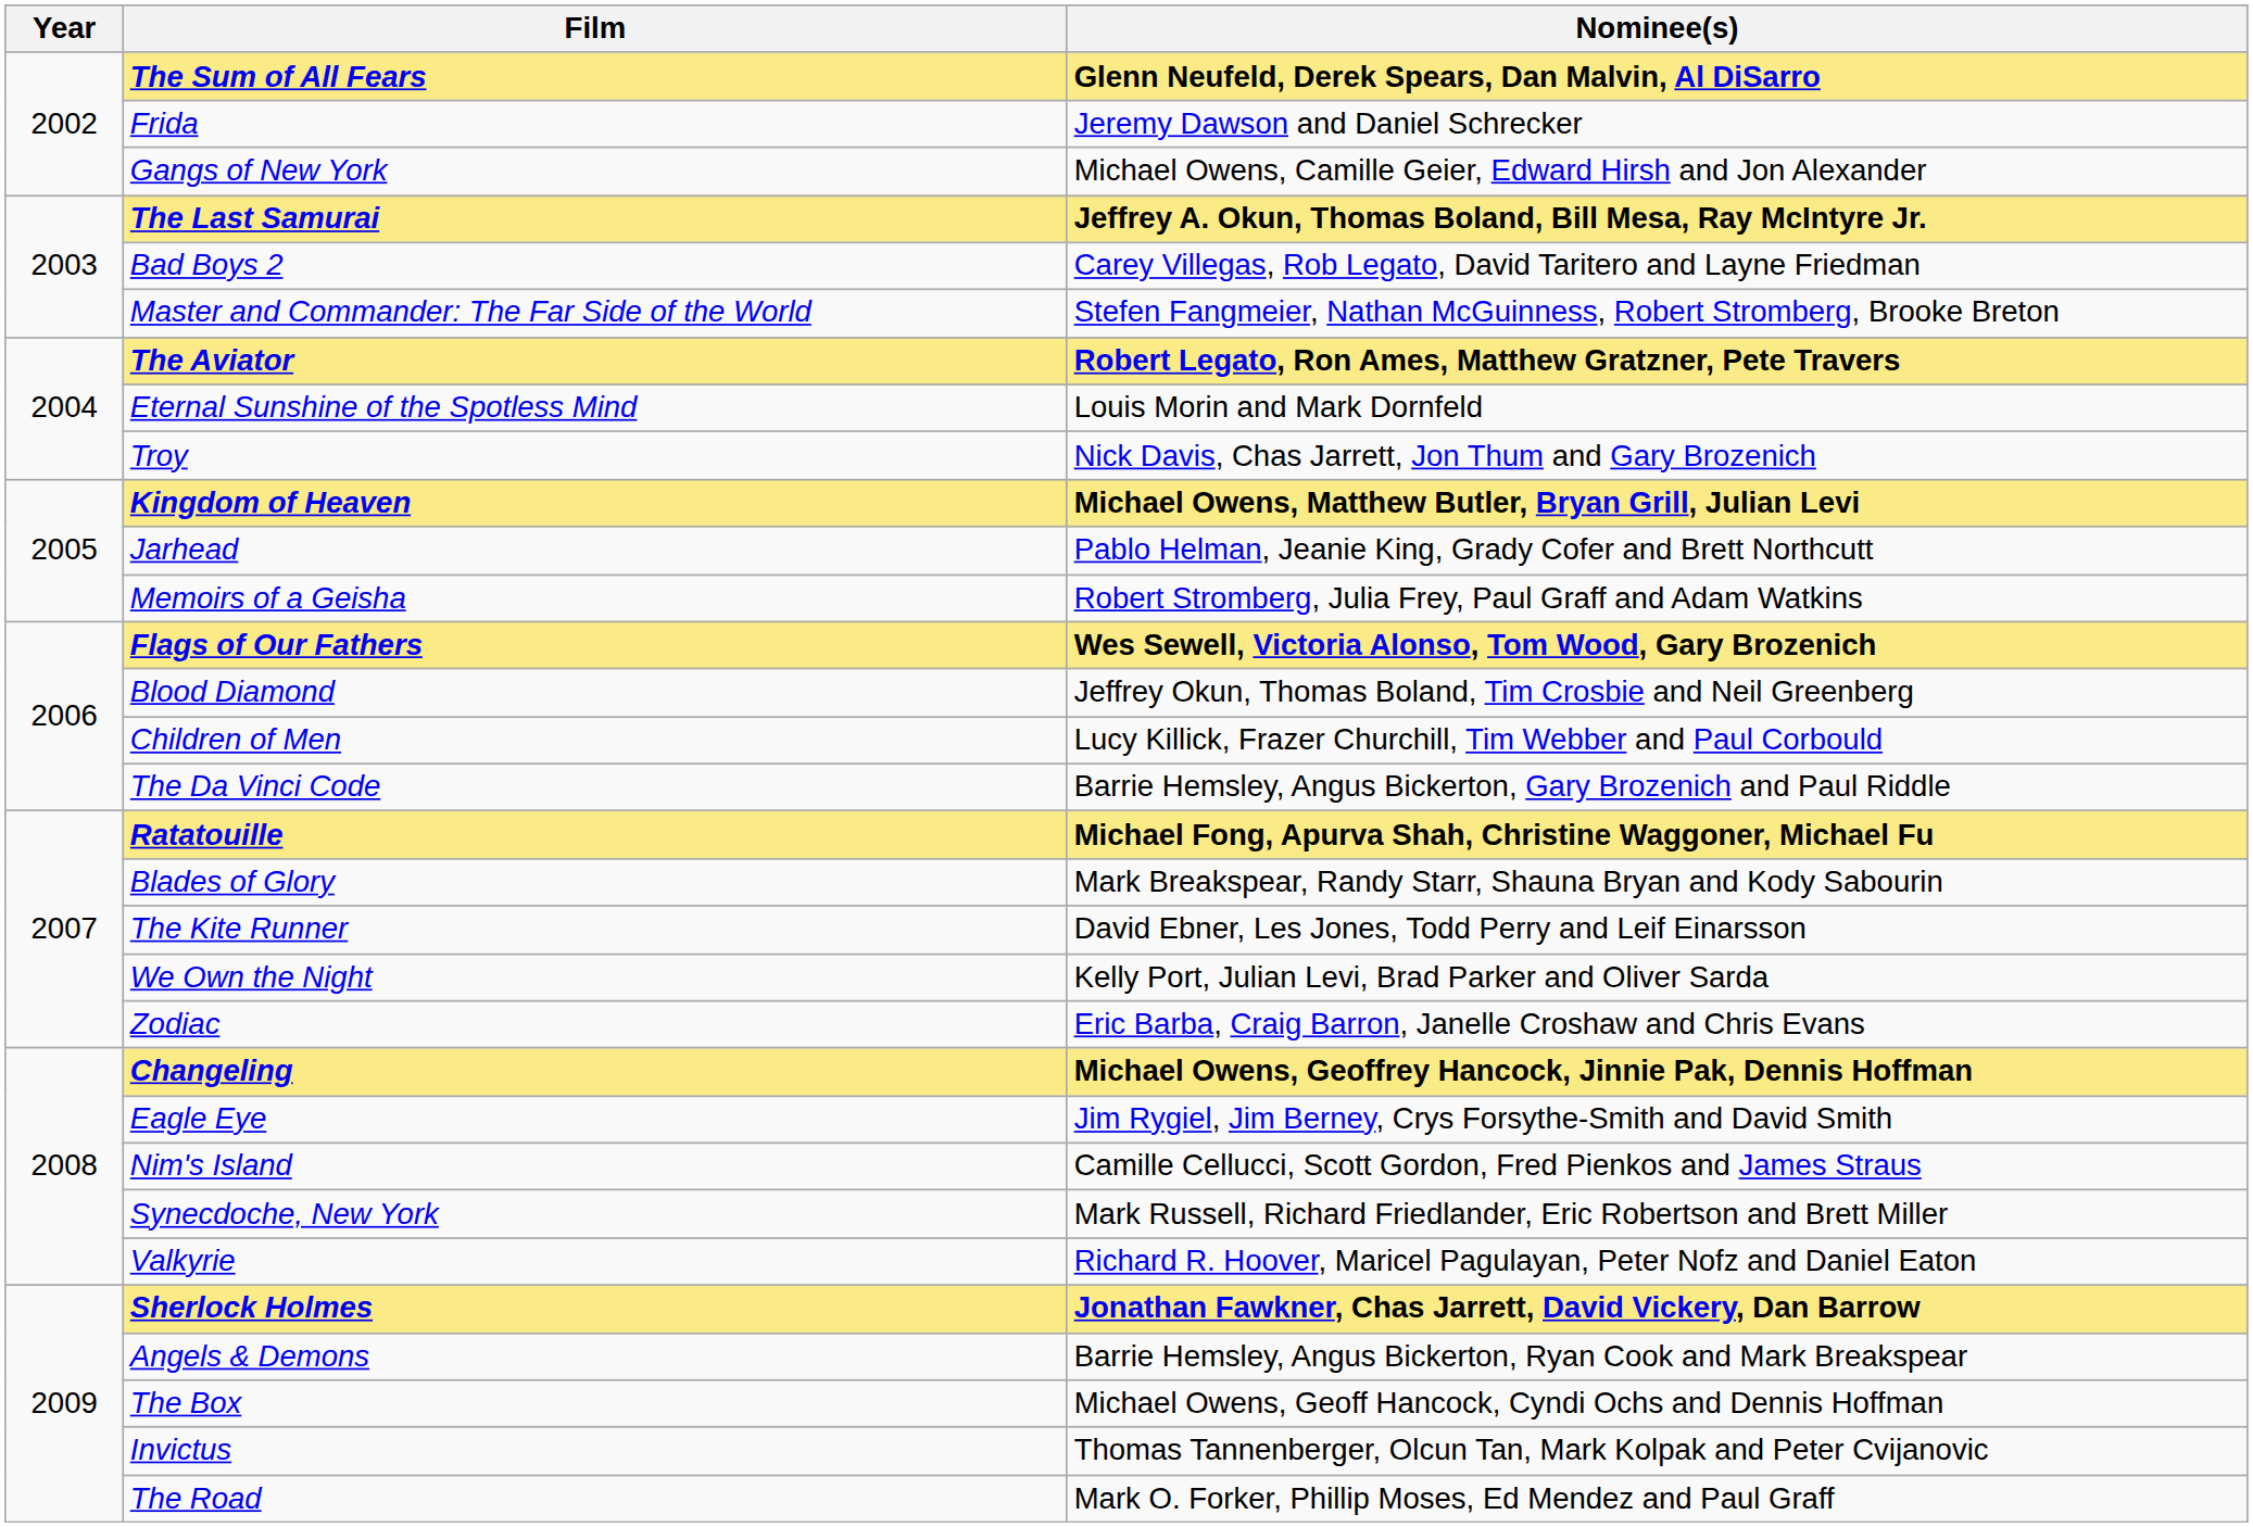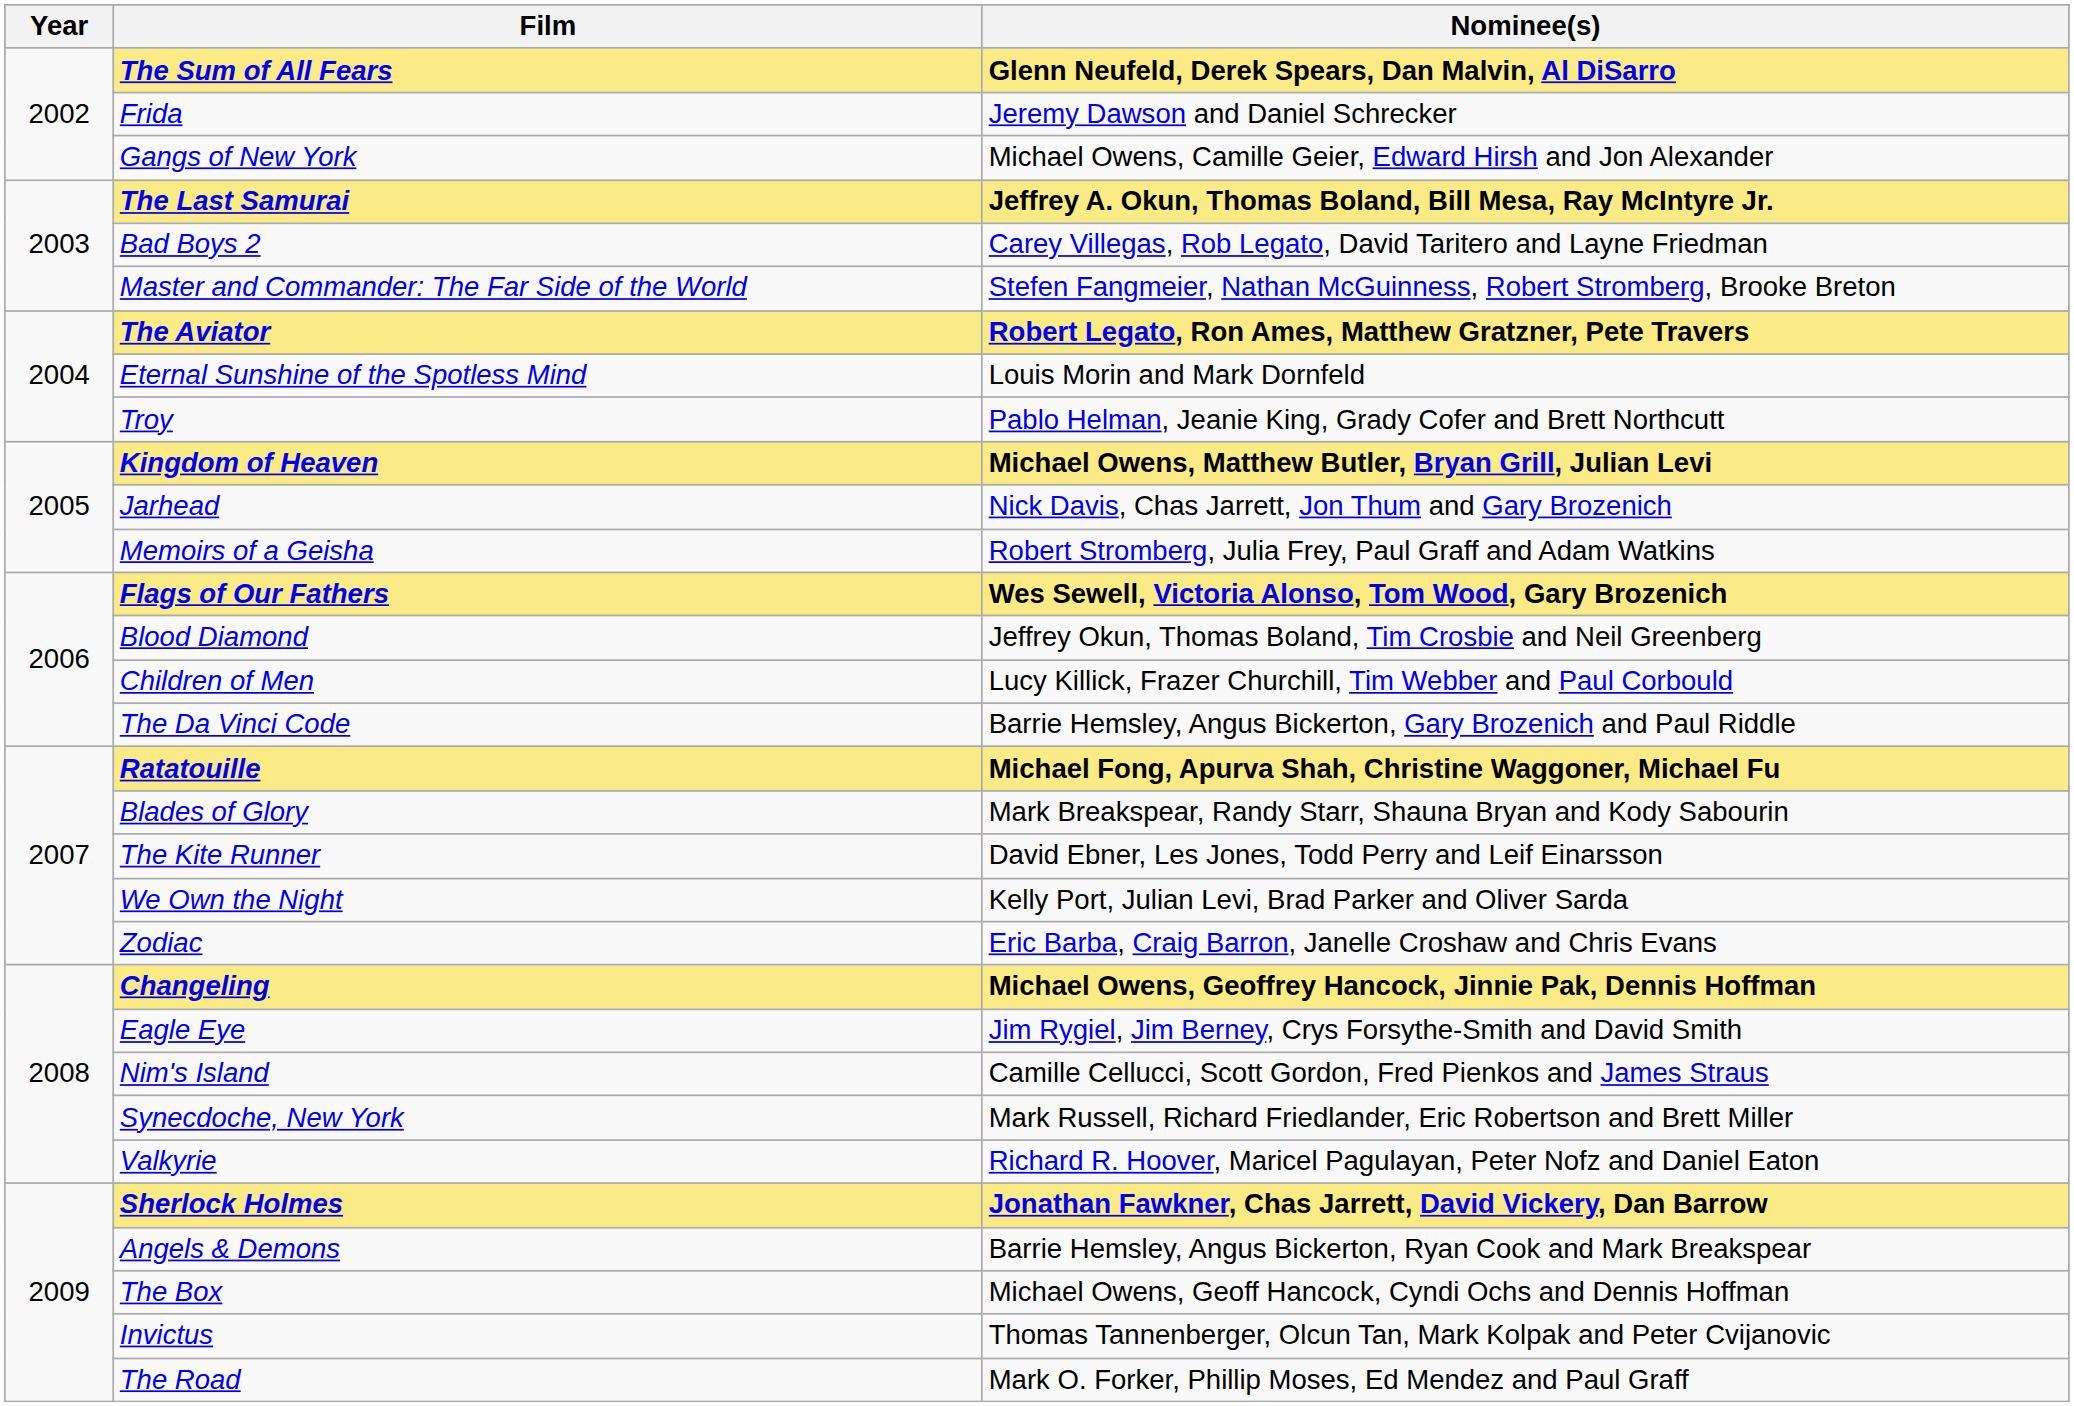Troy | Nominee(s): Nick Davis, Chas Jarrett, Jon Thum and Gary Brozenich -> Pablo Helman, Jeanie King, Grady Cofer and Brett Northcutt
Jarhead | Nominee(s): Pablo Helman, Jeanie King, Grady Cofer and Brett Northcutt -> Nick Davis, Chas Jarrett, Jon Thum and Gary Brozenich
